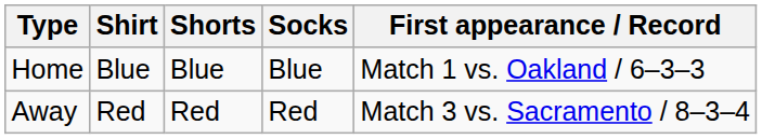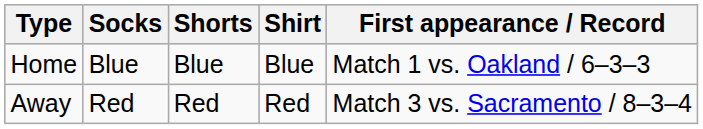columns swapped: Shirt <-> Socks
